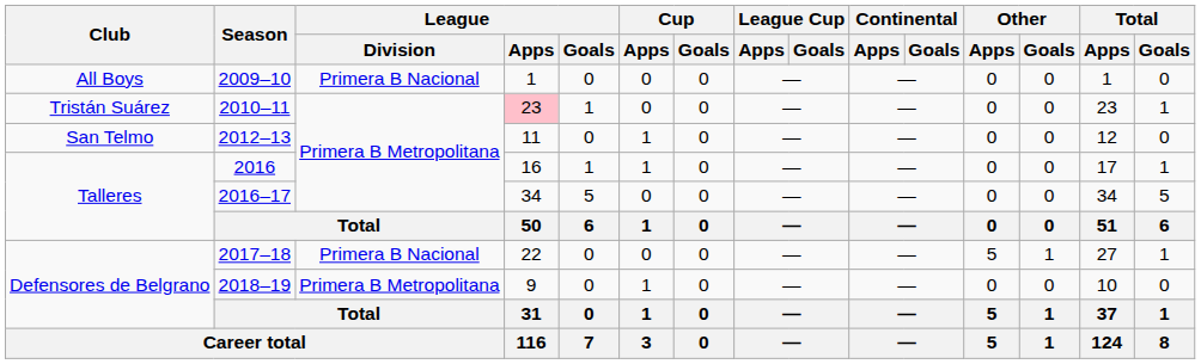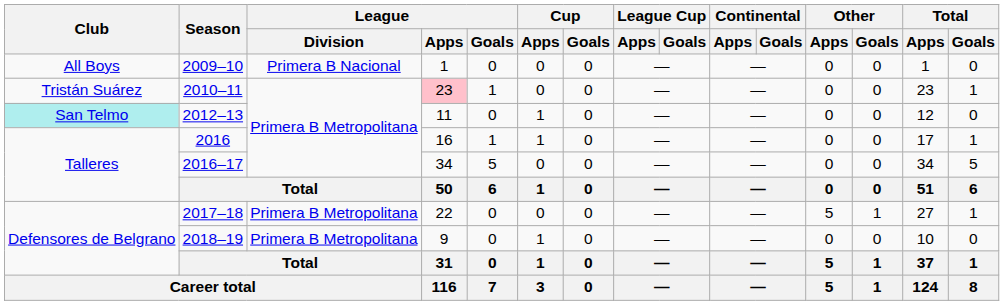2012–13 | Club: no background -> paleturquoise background
2017–18 | League / Division: Primera B Nacional -> Primera B Metropolitana
